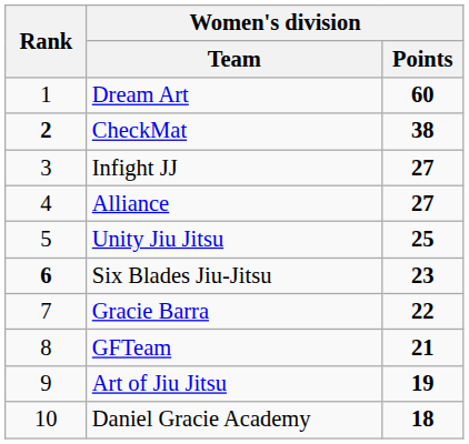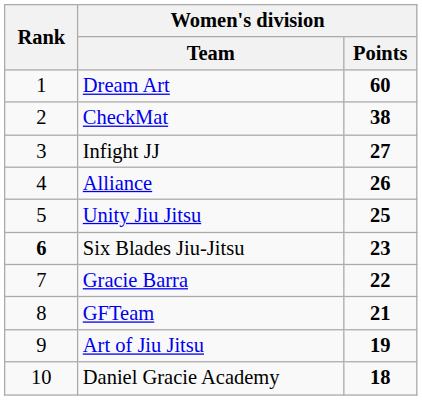CheckMat | Rank: bold -> normal
Alliance | Women's division / Points: 27 -> 26
